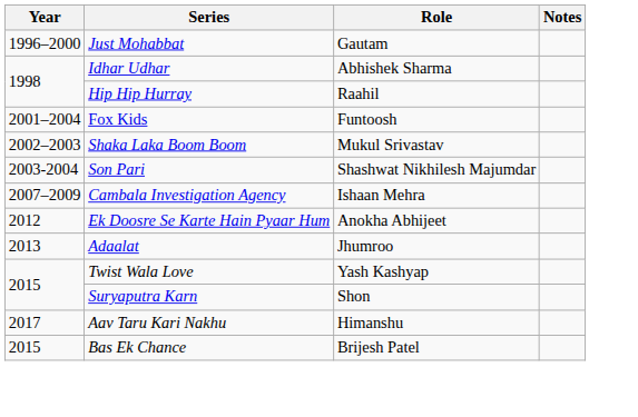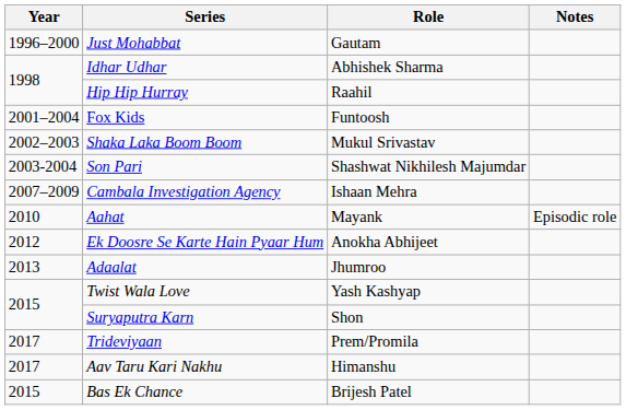+ row: 2010 | Aahat | Mayank | Episodic role
+ row: 2017 | Trideviyaan | Prem/Promila
